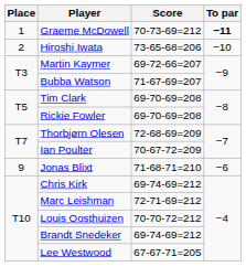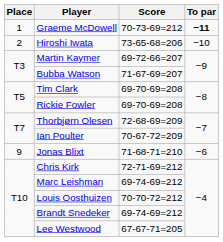Chris Kirk | Score: 69-74-69=212 -> 72-71-69=212
Marc Leishman | Score: 72-71-69=212 -> 69-74-69=212
